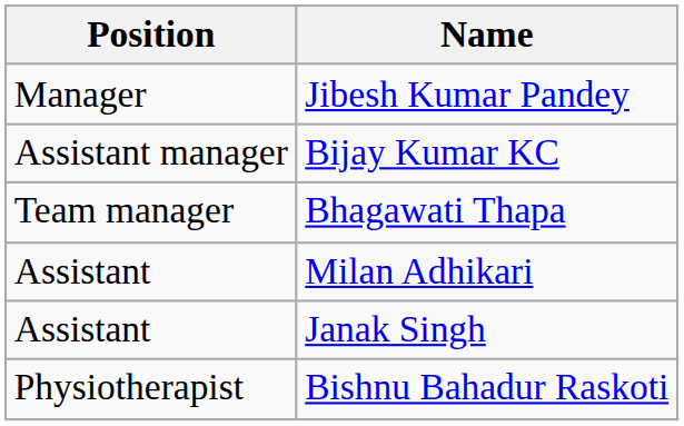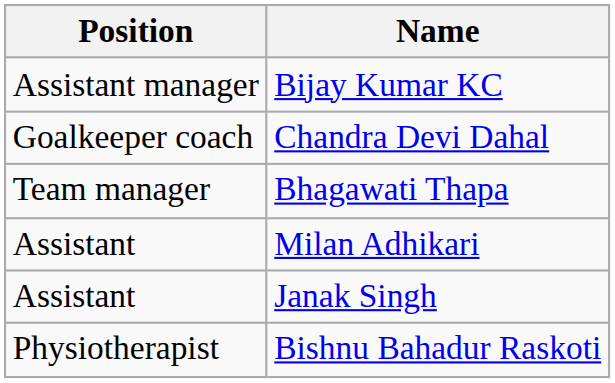- row: Manager | Jibesh Kumar Pandey
+ row: Goalkeeper coach | Chandra Devi Dahal
